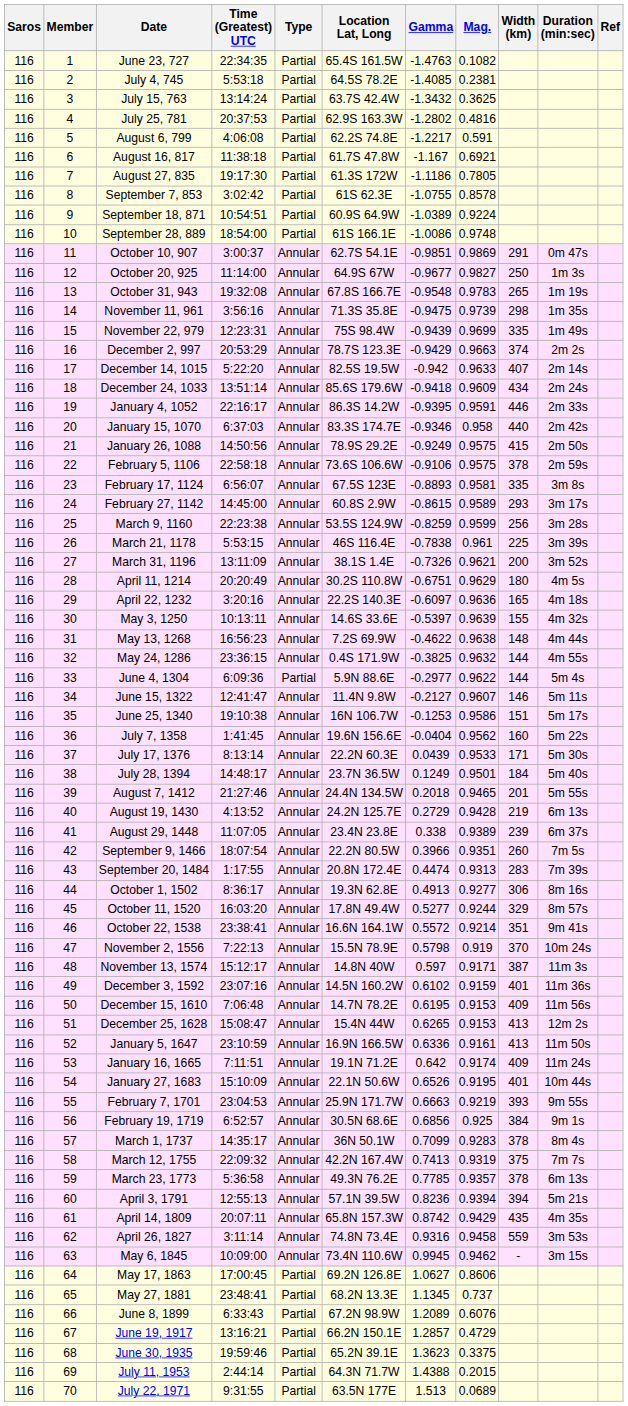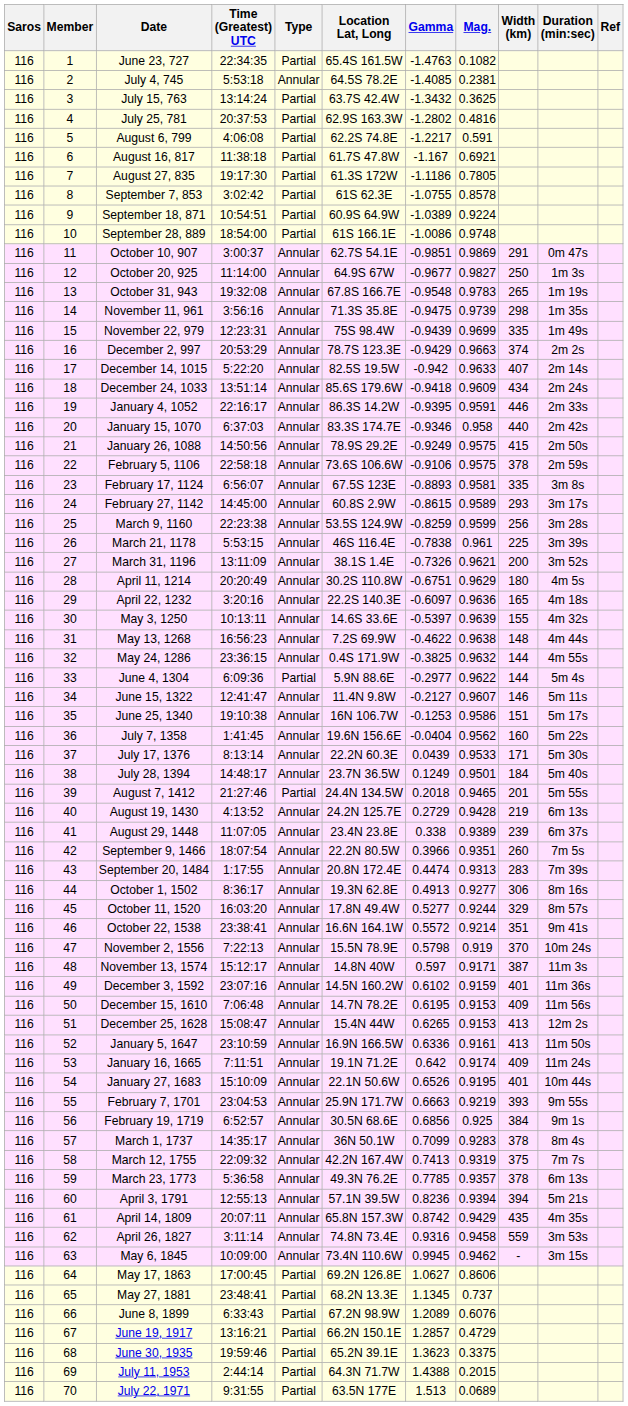July 4, 745 | Type: Partial -> Annular
August 7, 1412 | Type: Annular -> Partial
